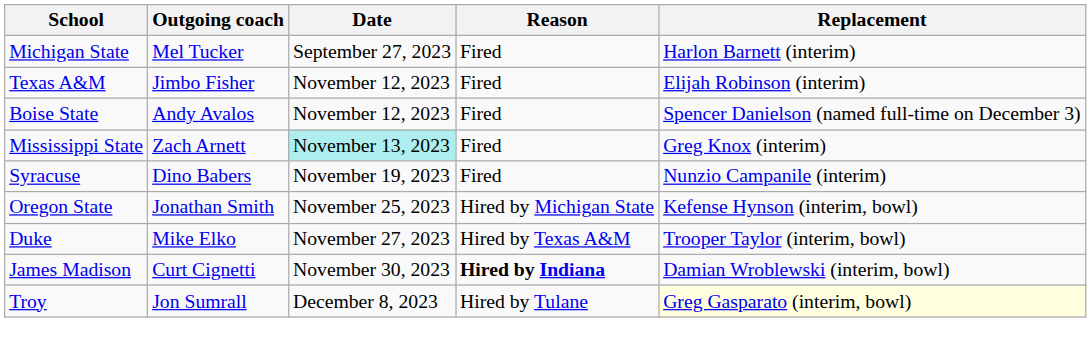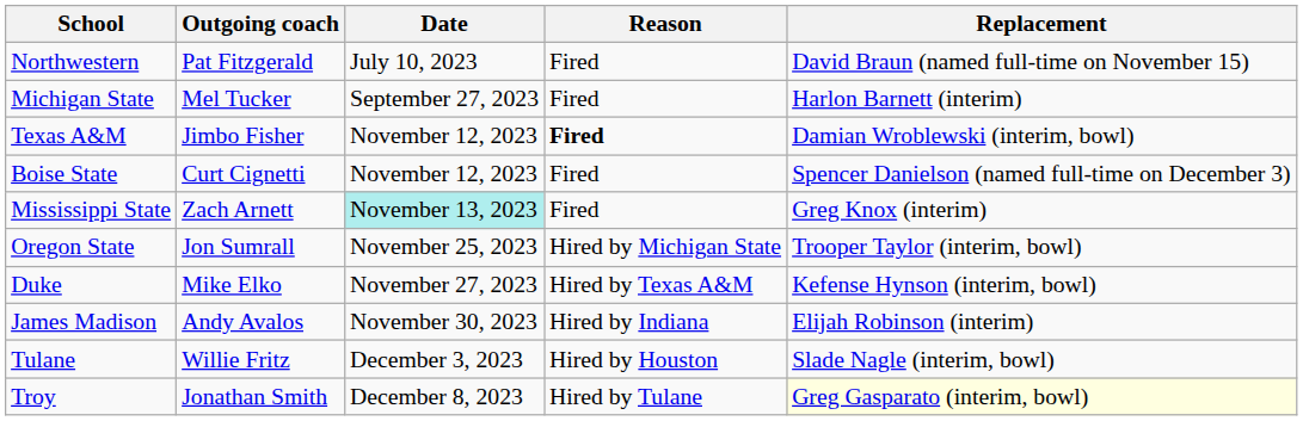+ row: Northwestern | Pat Fitzgerald | July 10, 2023 | Fired | David Braun (named full-time on November 15)
Texas A&M | Reason: normal -> bold
Texas A&M | Replacement: Elijah Robinson (interim) -> Damian Wroblewski (interim, bowl)
Boise State | Outgoing coach: Andy Avalos -> Curt Cignetti
- row: Syracuse | Dino Babers | November 19, 2023 | Fired | Nunzio Campanile (interim)
Oregon State | Outgoing coach: Jonathan Smith -> Jon Sumrall
Oregon State | Replacement: Kefense Hynson (interim, bowl) -> Trooper Taylor (interim, bowl)
Duke | Replacement: Trooper Taylor (interim, bowl) -> Kefense Hynson (interim, bowl)
James Madison | Outgoing coach: Curt Cignetti -> Andy Avalos
James Madison | Reason: bold -> normal
James Madison | Replacement: Damian Wroblewski (interim, bowl) -> Elijah Robinson (interim)
+ row: Tulane | Willie Fritz | December 3, 2023 | Hired by Houston | Slade Nagle (interim, bowl)
Troy | Outgoing coach: Jon Sumrall -> Jonathan Smith
